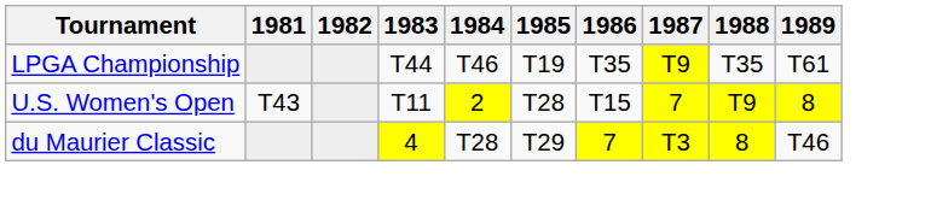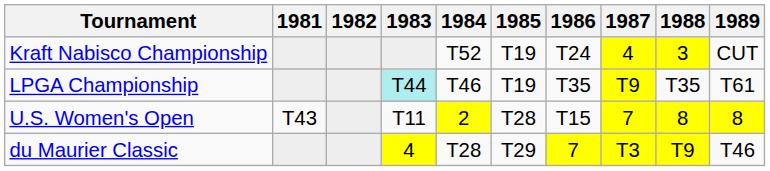+ row: Kraft Nabisco Championship | T52 | T19 | T24 | 4 | 3 | CUT
LPGA Championship | 1983: no background -> paleturquoise background
U.S. Women's Open | 1988: T9 -> 8
du Maurier Classic | 1988: 8 -> T9
